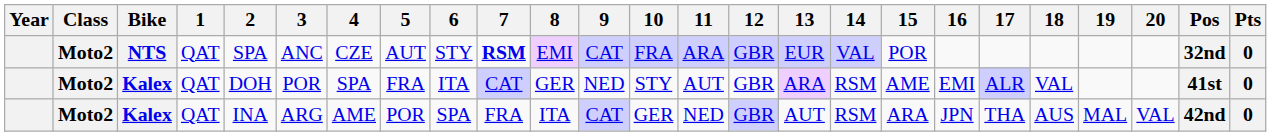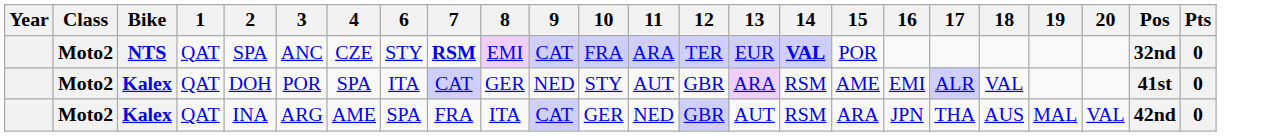- column: 5 | AUT | FRA | POR
NTS | 12: GBR -> TER
NTS | 14: normal -> bold
